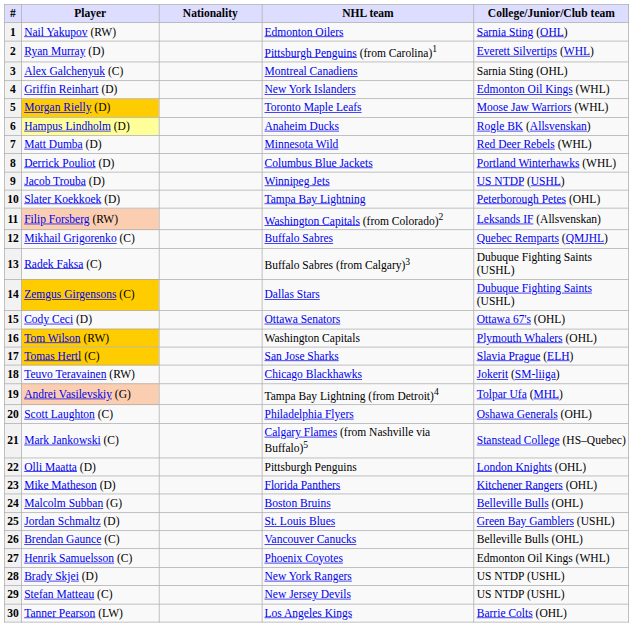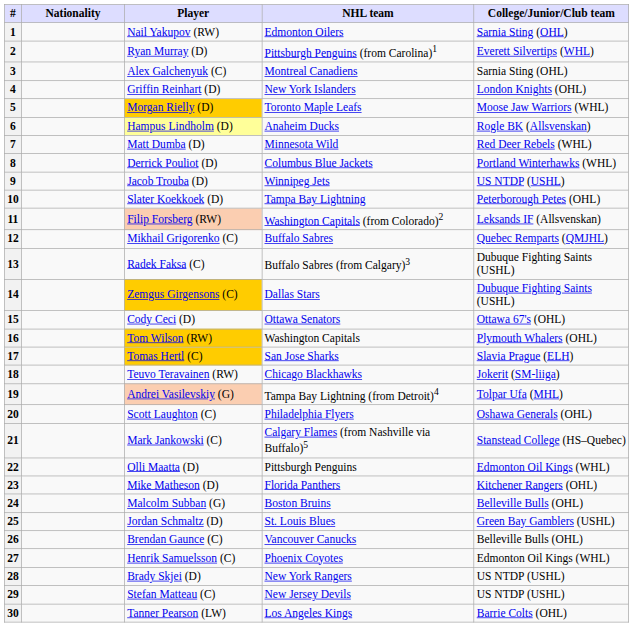columns swapped: Player <-> Nationality
4 | College/Junior/Club team: Edmonton Oil Kings (WHL) -> London Knights (OHL)
22 | College/Junior/Club team: London Knights (OHL) -> Edmonton Oil Kings (WHL)
